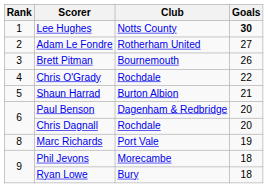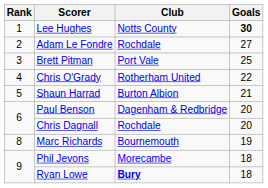Adam Le Fondre | Club: Rotherham United -> Rochdale
Brett Pitman | Club: Bournemouth -> Port Vale
Brett Pitman | Goals: 26 -> 25
Chris O'Grady | Club: Rochdale -> Rotherham United
Marc Richards | Club: Port Vale -> Bournemouth
Ryan Lowe | Club: normal -> bold
